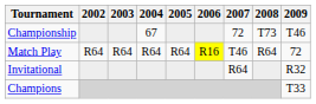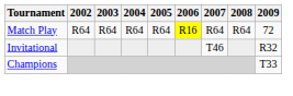- row: Championship | 67 | 72 | T73 | T46
Match Play | 2007: T46 -> R64
Invitational | 2007: R64 -> T46
